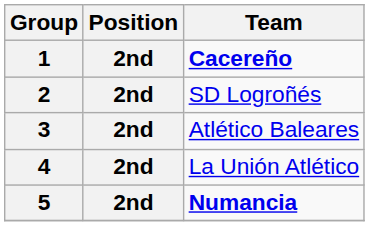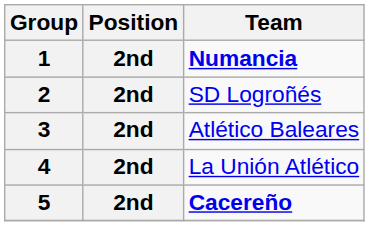1 | Team: Cacereño -> Numancia
5 | Team: Numancia -> Cacereño
